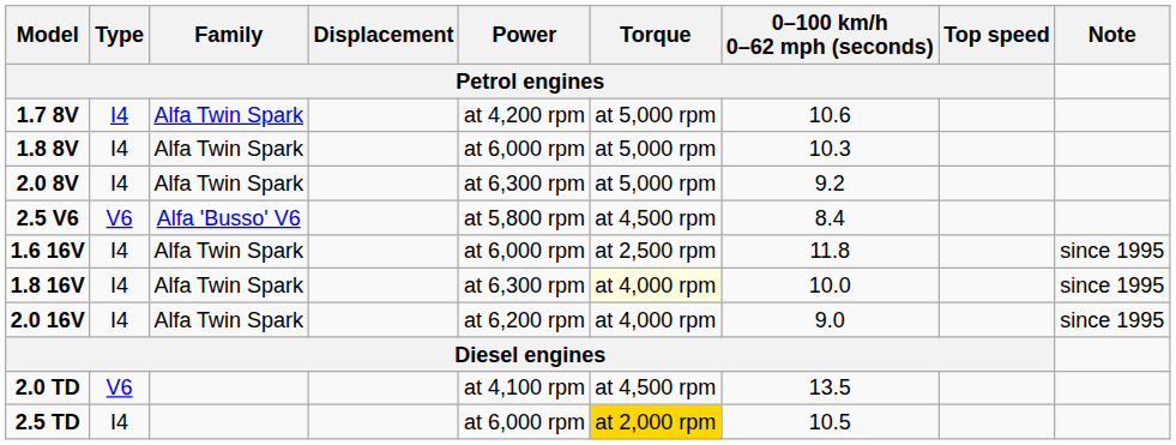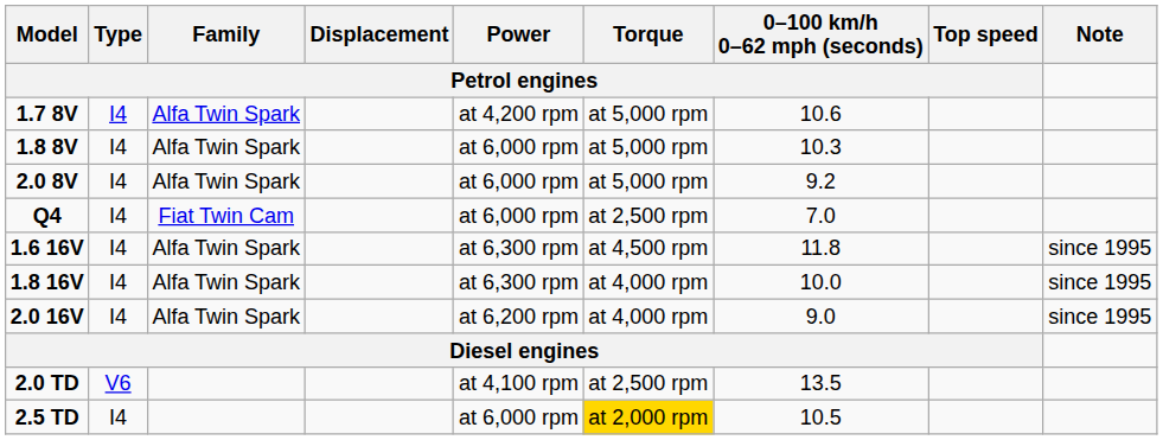2.0 8V | Power / Petrol engines: at 6,300 rpm -> at 6,000 rpm
- row: 2.5 V6 | V6 | Alfa 'Busso' V6 | at 5,800 rpm | at 4,500 rpm | 8.4
+ row: Q4 | I4 | Fiat Twin Cam | at 6,000 rpm | at 2,500 rpm | 7.0
1.6 16V | Power / Petrol engines: at 6,000 rpm -> at 6,300 rpm
1.6 16V | Torque / Petrol engines: at 2,500 rpm -> at 4,500 rpm
1.8 16V | Torque / Petrol engines: lightyellow background -> no background
2.0 TD | Torque / Petrol engines: at 4,500 rpm -> at 2,500 rpm
